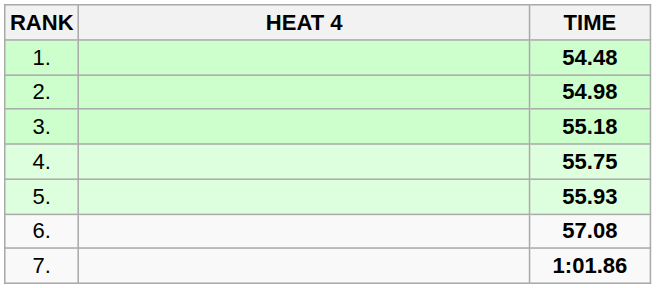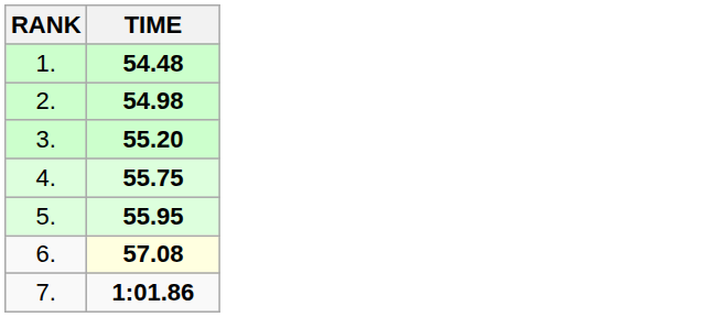- column: HEAT 4
3. | TIME: 55.18 -> 55.20
5. | TIME: 55.93 -> 55.95
6. | TIME: no background -> lightyellow background
